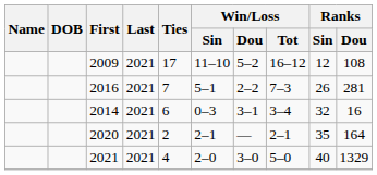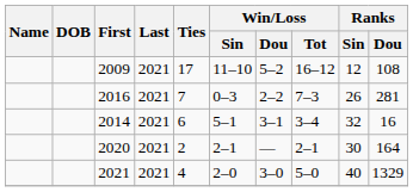2016 | Win/Loss / Sin: 5–1 -> 0–3
2014 | Win/Loss / Sin: 0–3 -> 5–1
2020 | Ranks / Sin: 35 -> 30
